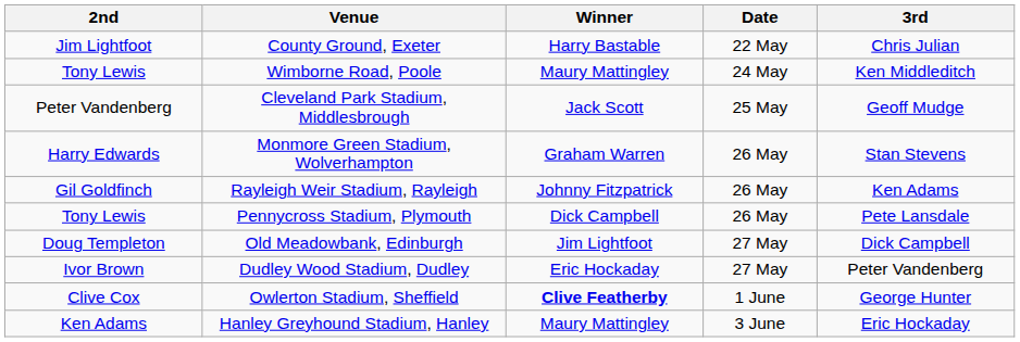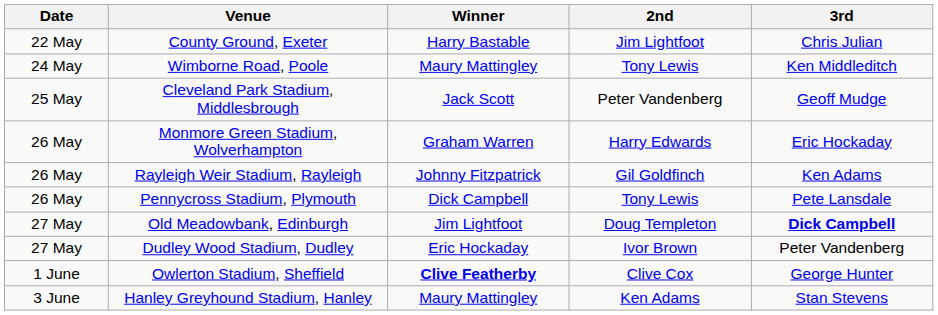columns swapped: Date <-> 2nd
Monmore Green Stadium, Wolverhampton | 3rd: Stan Stevens -> Eric Hockaday
Old Meadowbank, Edinburgh | 3rd: normal -> bold
Hanley Greyhound Stadium, Hanley | 3rd: Eric Hockaday -> Stan Stevens
